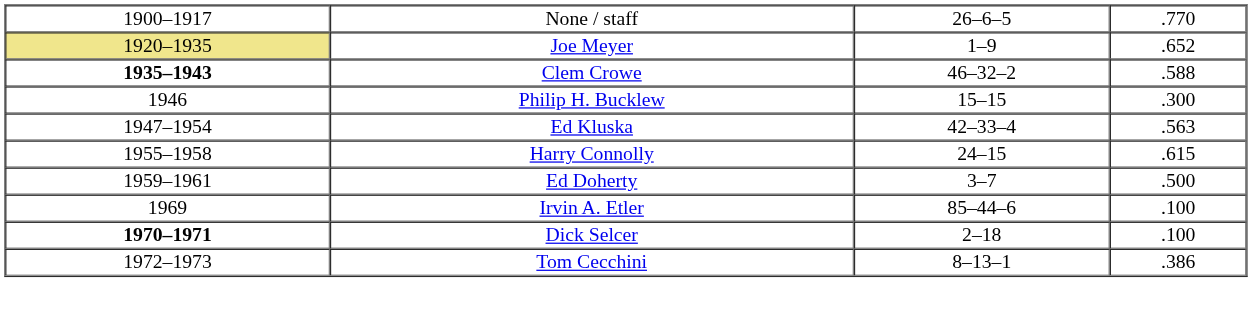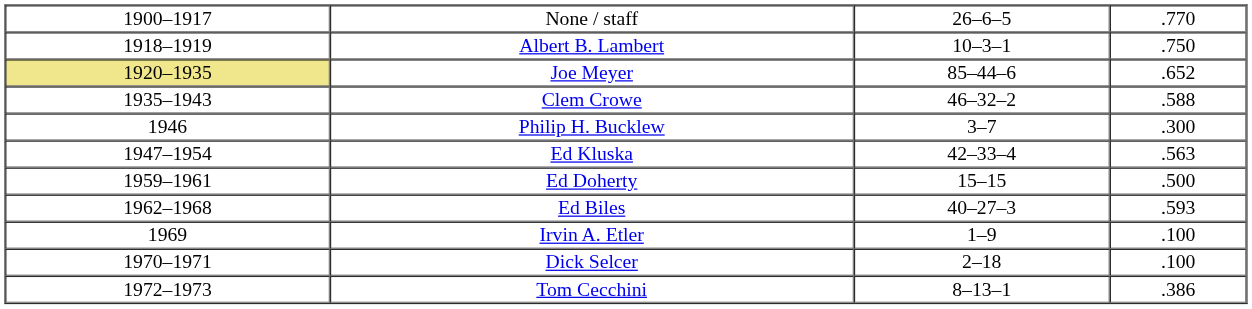+ row: 1918–1919 | Albert B. Lambert | 10–3–1 | .750
Joe Meyer | column 3: 1–9 -> 85–44–6
Clem Crowe | column 1: bold -> normal
Philip H. Bucklew | column 3: 15–15 -> 3–7
- row: 1955–1958 | Harry Connolly | 24–15 | .615
Ed Doherty | column 3: 3–7 -> 15–15
+ row: 1962–1968 | Ed Biles | 40–27–3 | .593
Irvin A. Etler | column 3: 85–44–6 -> 1–9
Dick Selcer | column 1: bold -> normal
